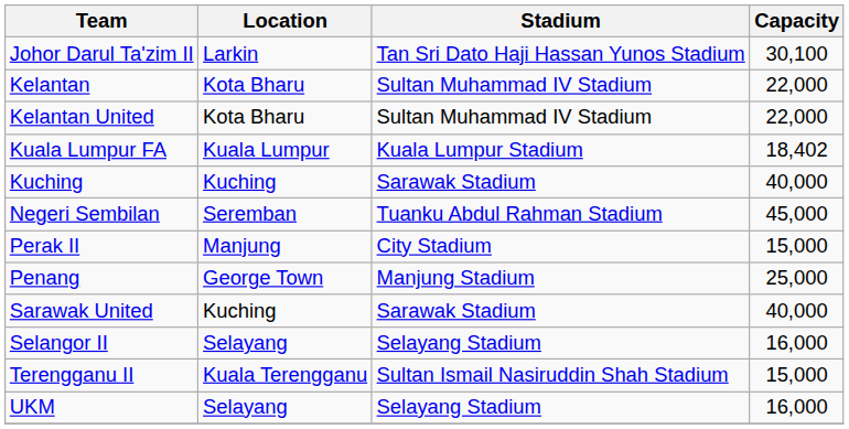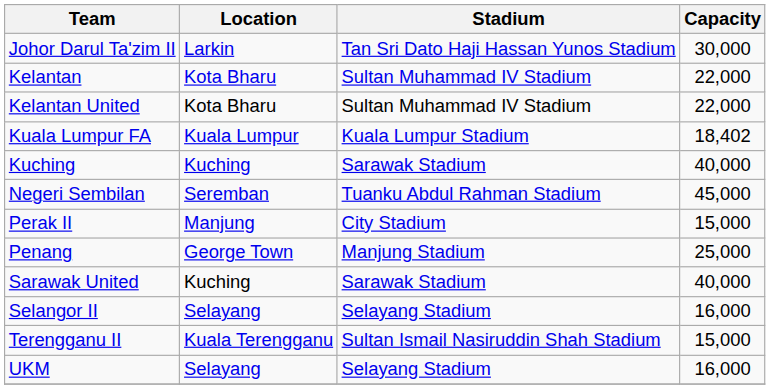Johor Darul Ta'zim II | Capacity: 30,100 -> 30,000
